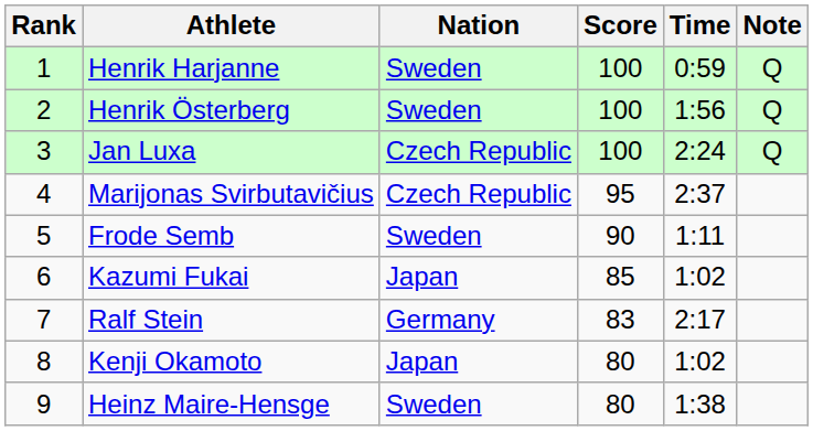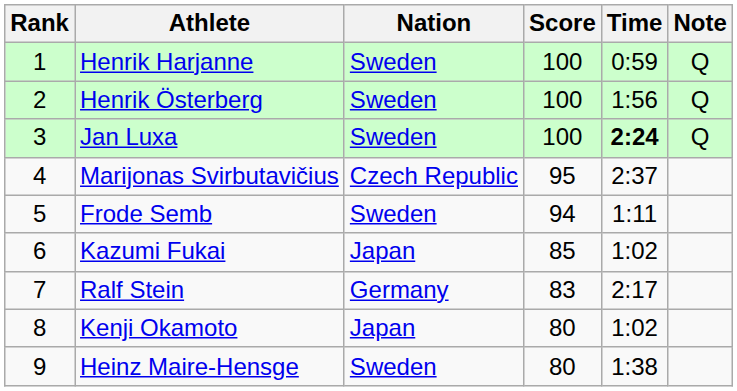Jan Luxa | Nation: Czech Republic -> Sweden
Jan Luxa | Time: normal -> bold
Frode Semb | Score: 90 -> 94
